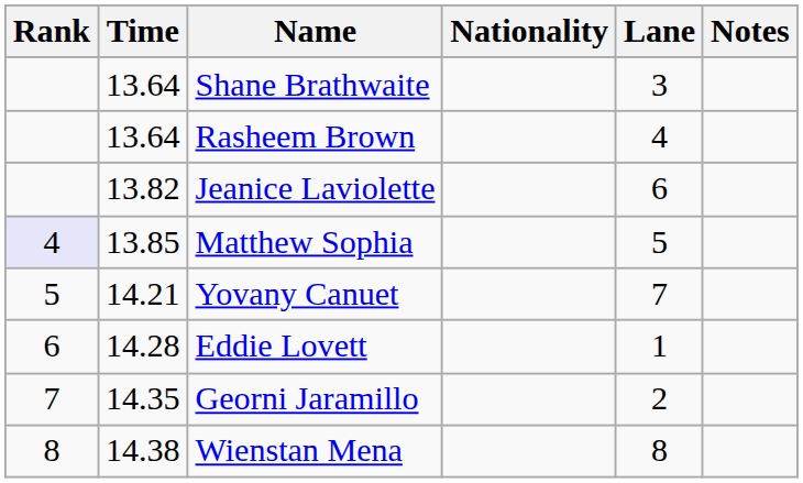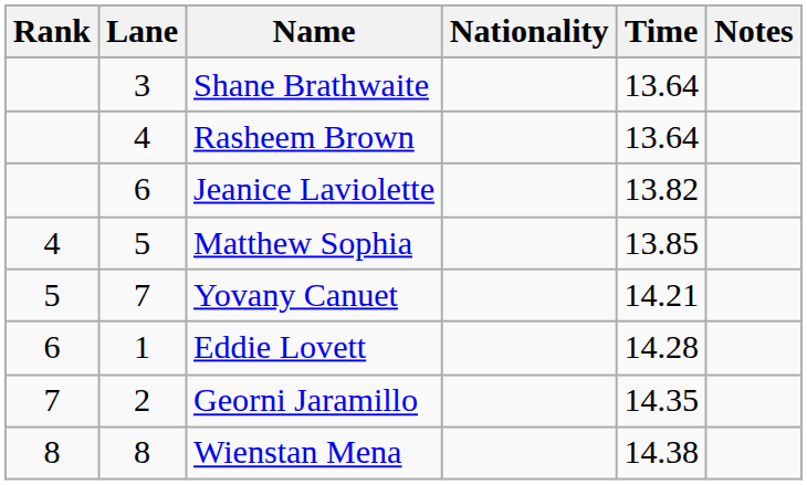columns swapped: Lane <-> Time
Matthew Sophia | Rank: lavender background -> no background
